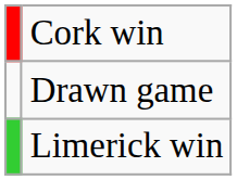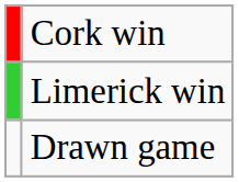rows swapped: Limerick win <-> Drawn game
